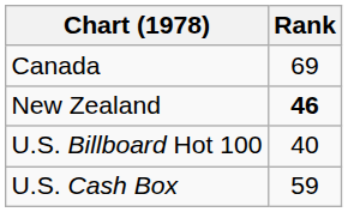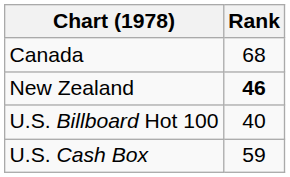Canada | Rank: 69 -> 68
